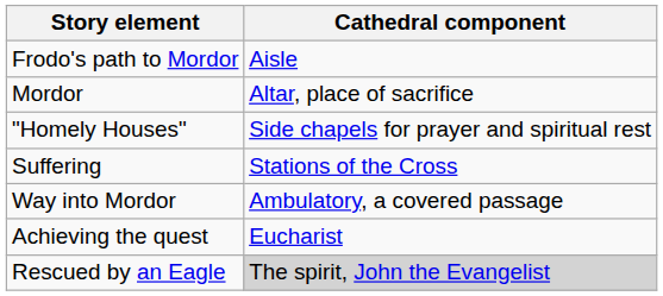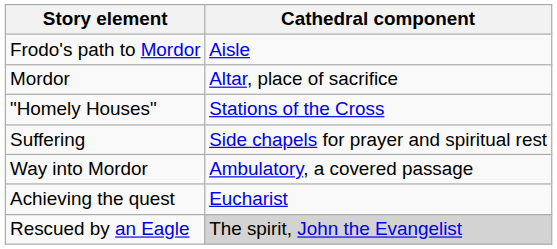"Homely Houses" | Cathedral component: Side chapels for prayer and spiritual rest -> Stations of the Cross
Suffering | Cathedral component: Stations of the Cross -> Side chapels for prayer and spiritual rest
